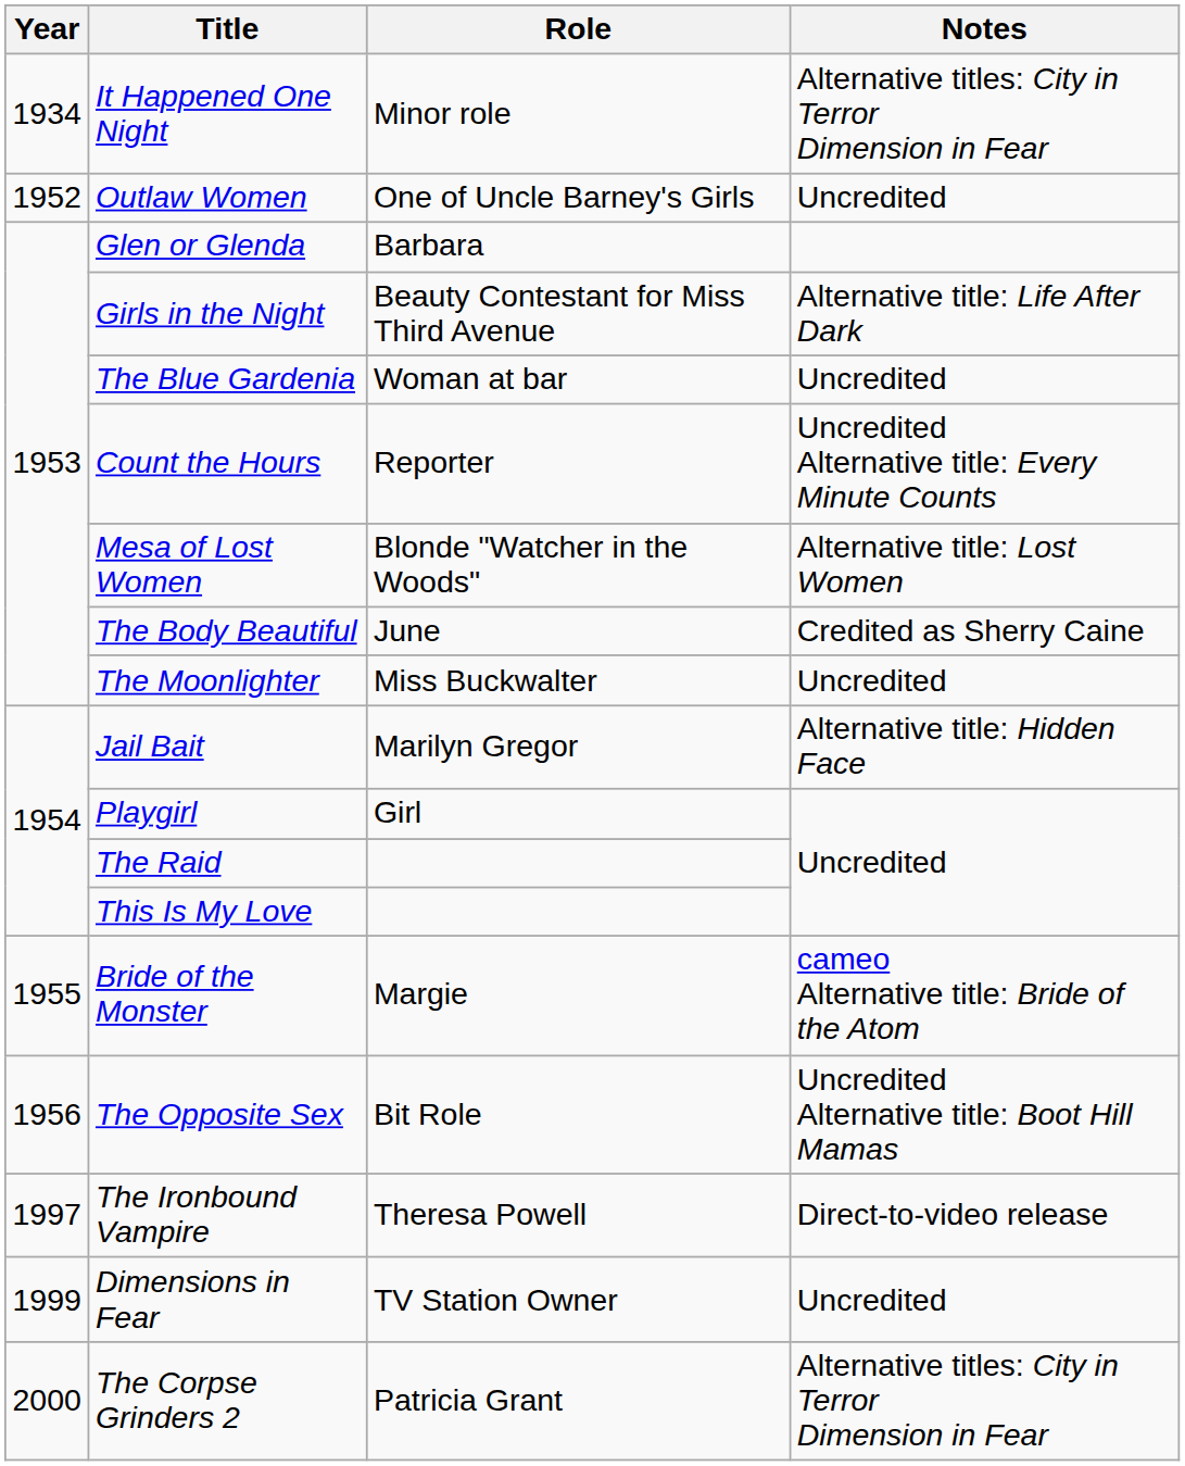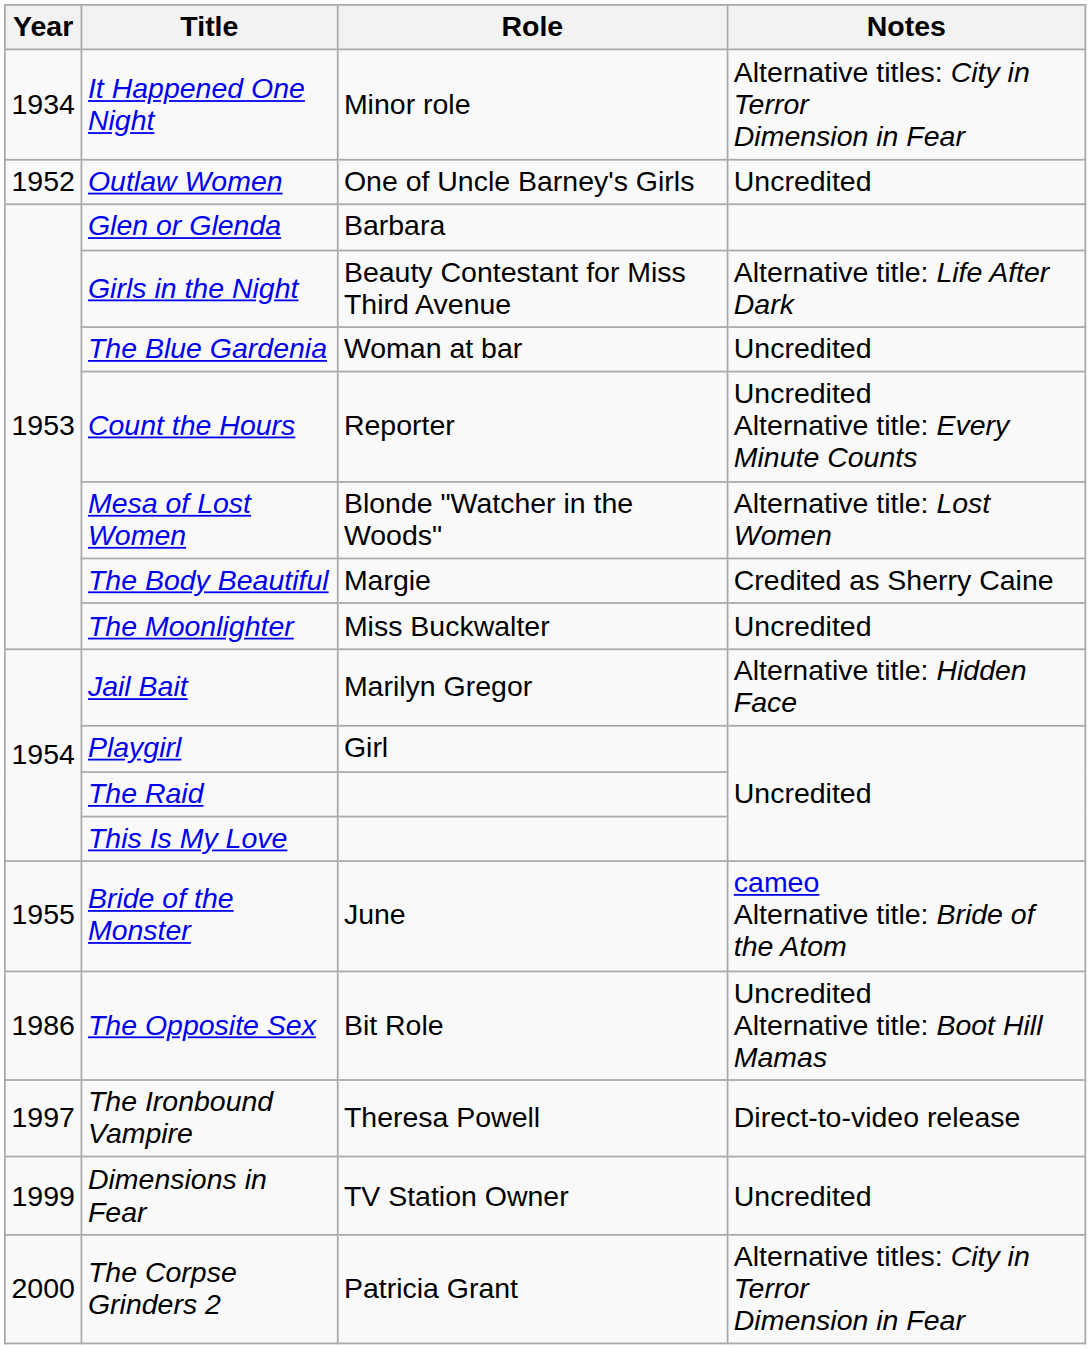The Body Beautiful | Role: June -> Margie
Bride of the Monster | Role: Margie -> June
The Opposite Sex | Year: 1956 -> 1986
